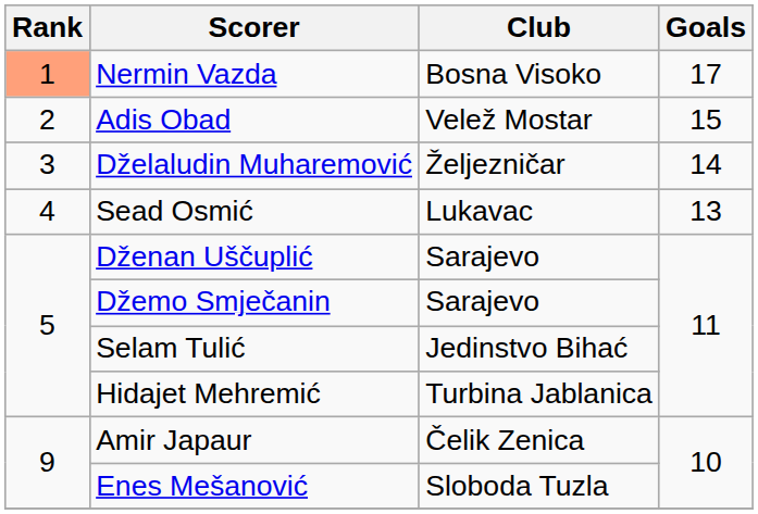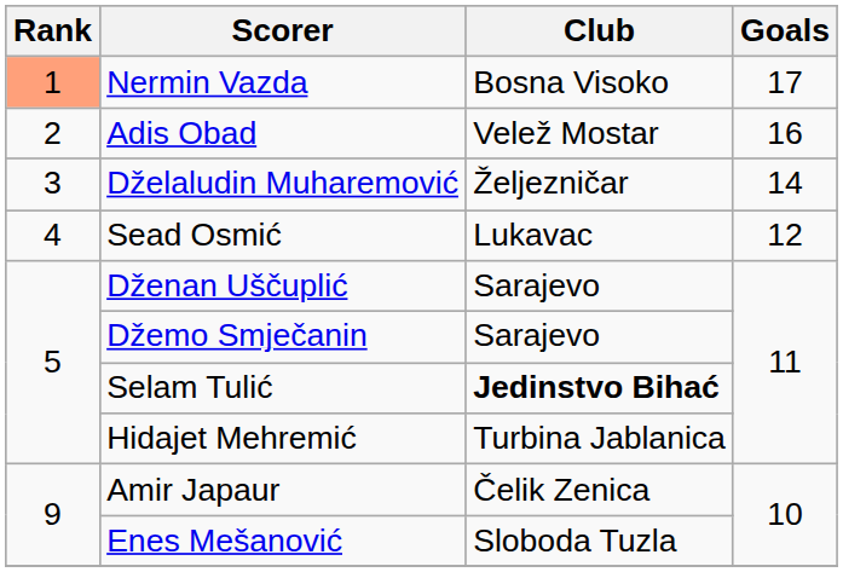Adis Obad | Goals: 15 -> 16
Sead Osmić | Goals: 13 -> 12
Selam Tulić | Club: normal -> bold
